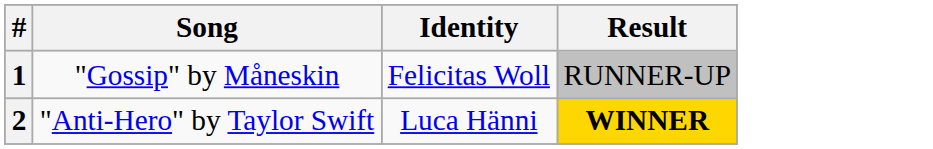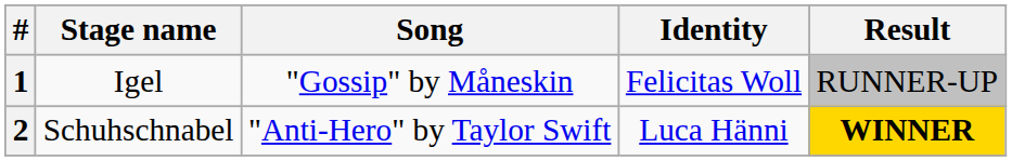+ column: Stage name | Igel | Schuhschnabel
